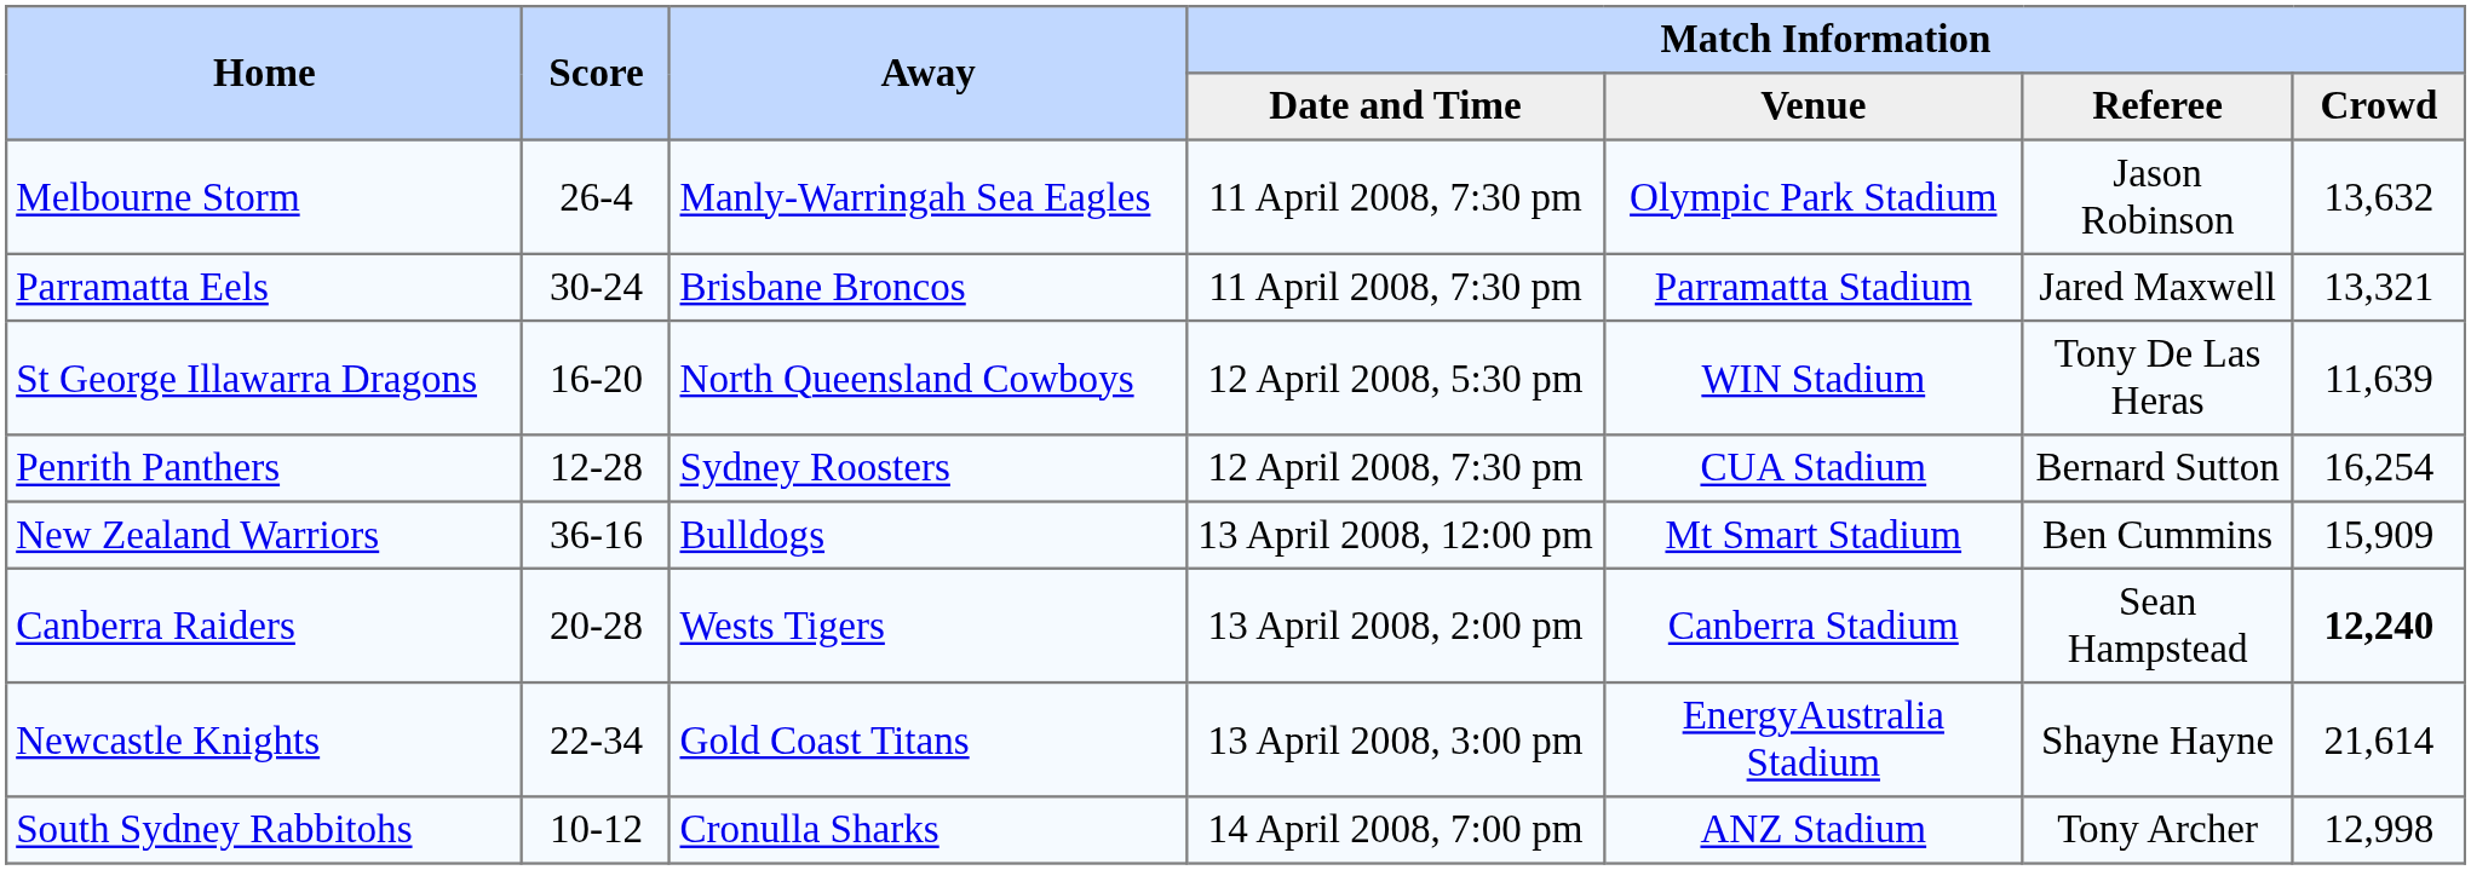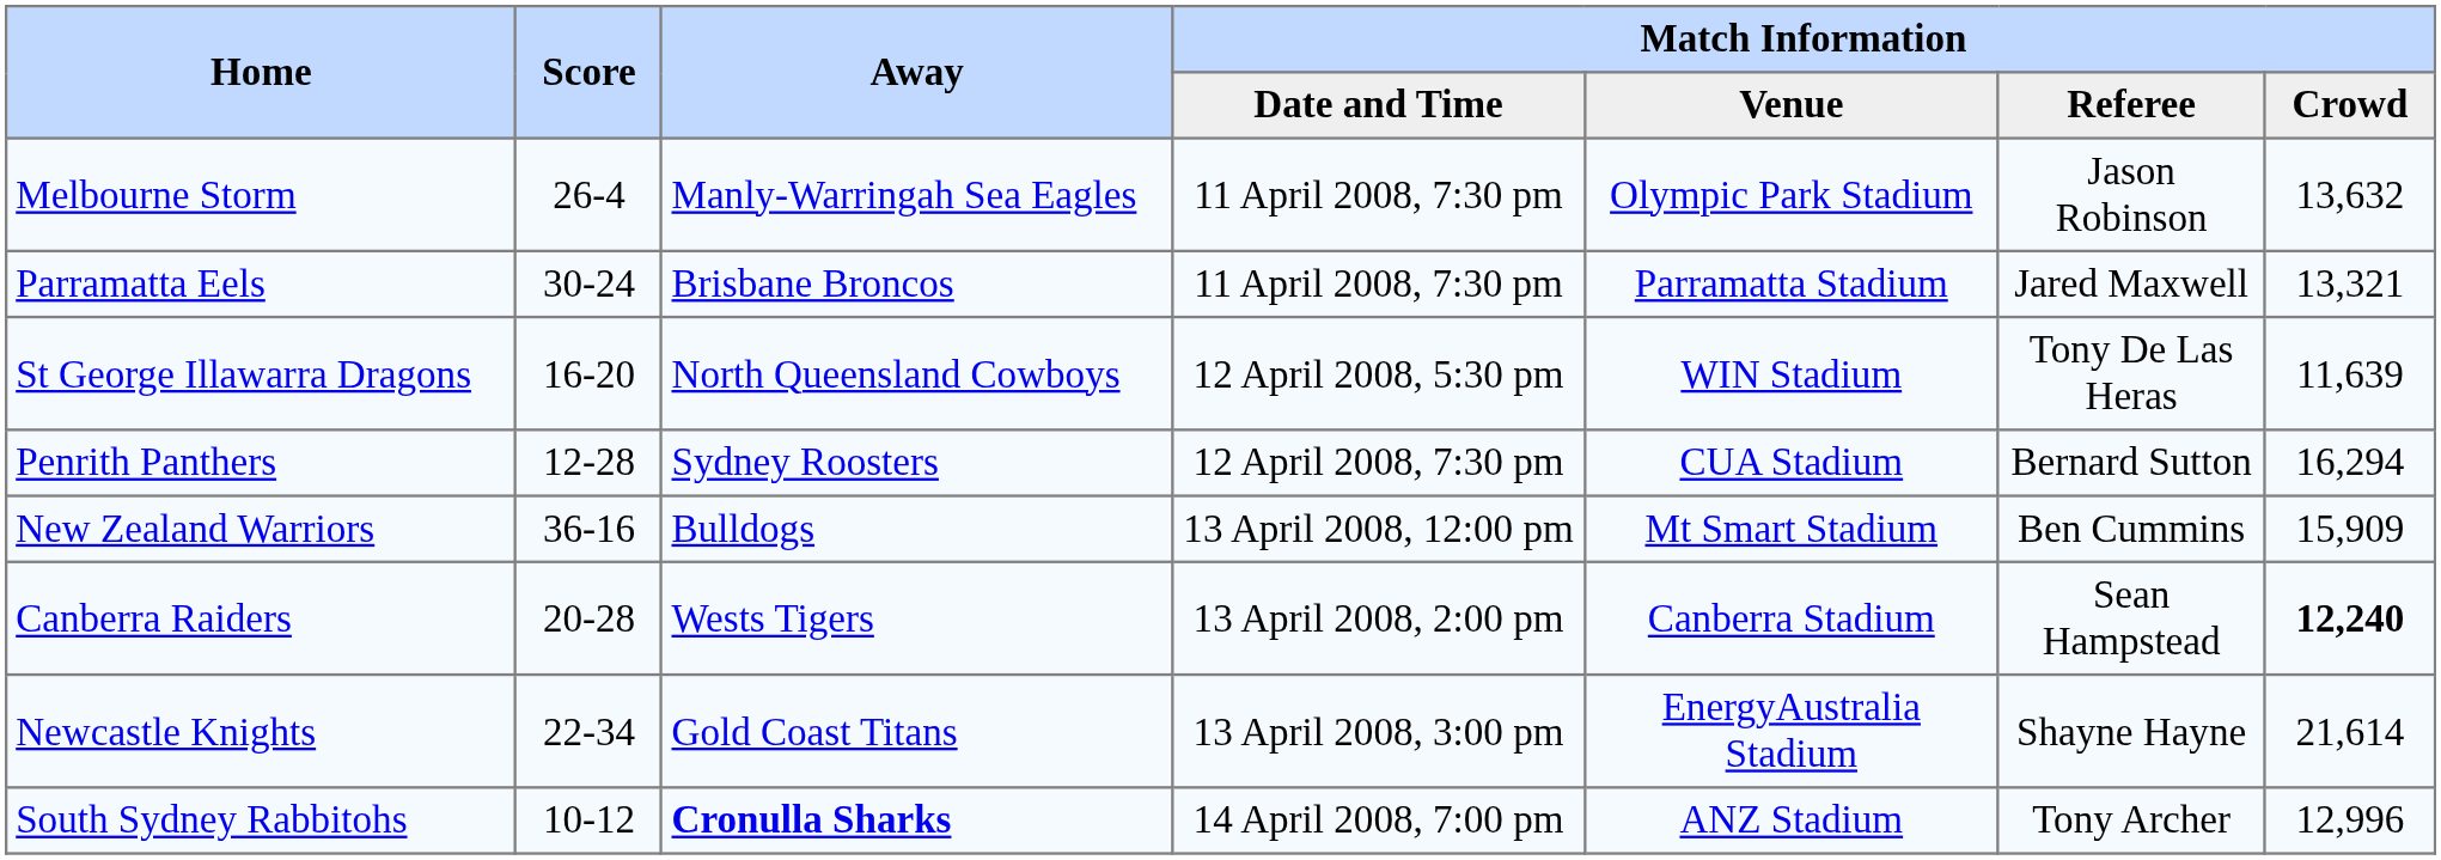Penrith Panthers | Match Information / Crowd: 16,254 -> 16,294
South Sydney Rabbitohs | Away: normal -> bold
South Sydney Rabbitohs | Match Information / Crowd: 12,998 -> 12,996
